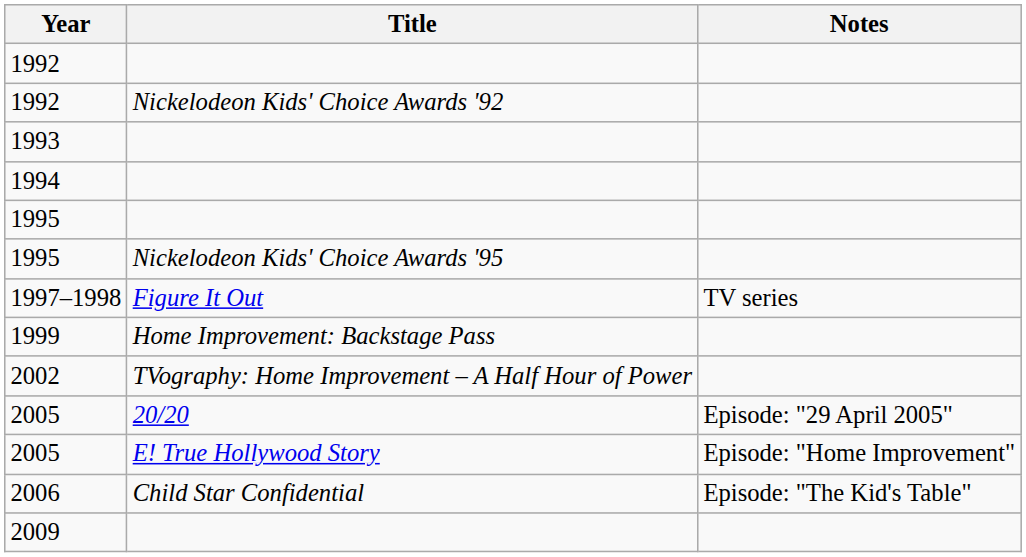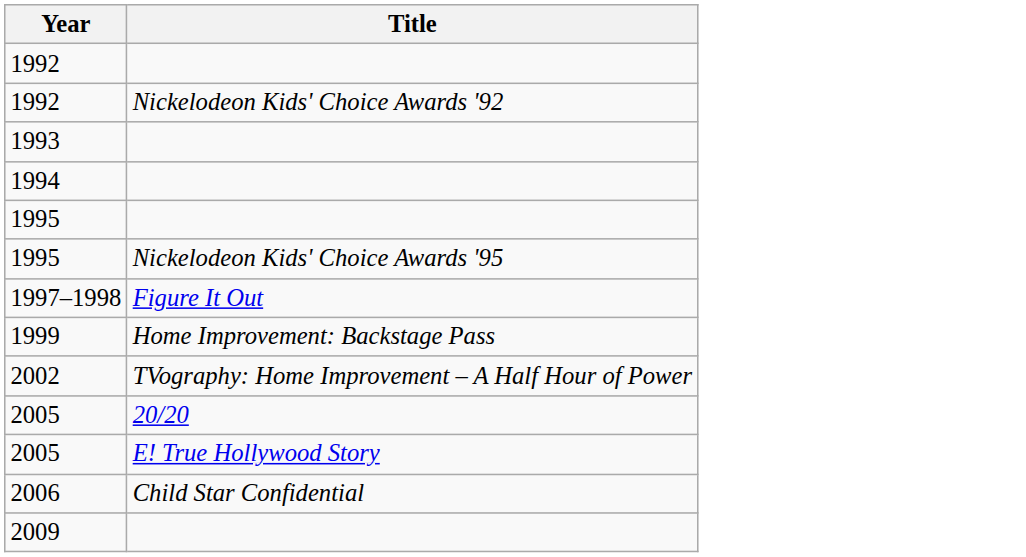- column: Notes | TV series | Episode: "29 April 2005" | Episode: "Home Improvement" | Episode: "The Kid's Table"
